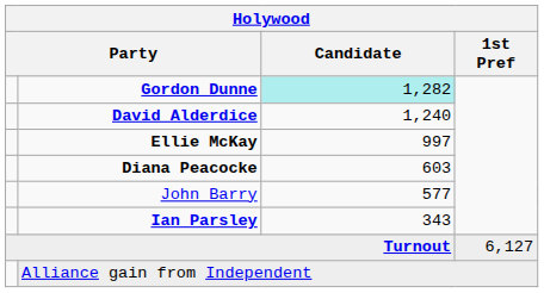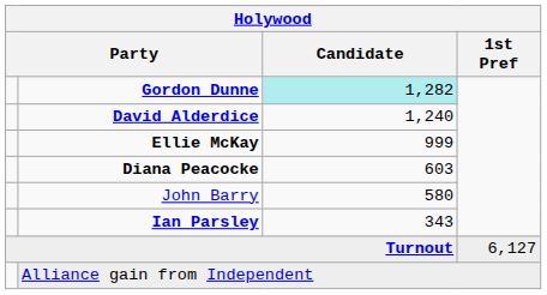Ellie McKay | Candidate: 997 -> 999
John Barry | Candidate: 577 -> 580
